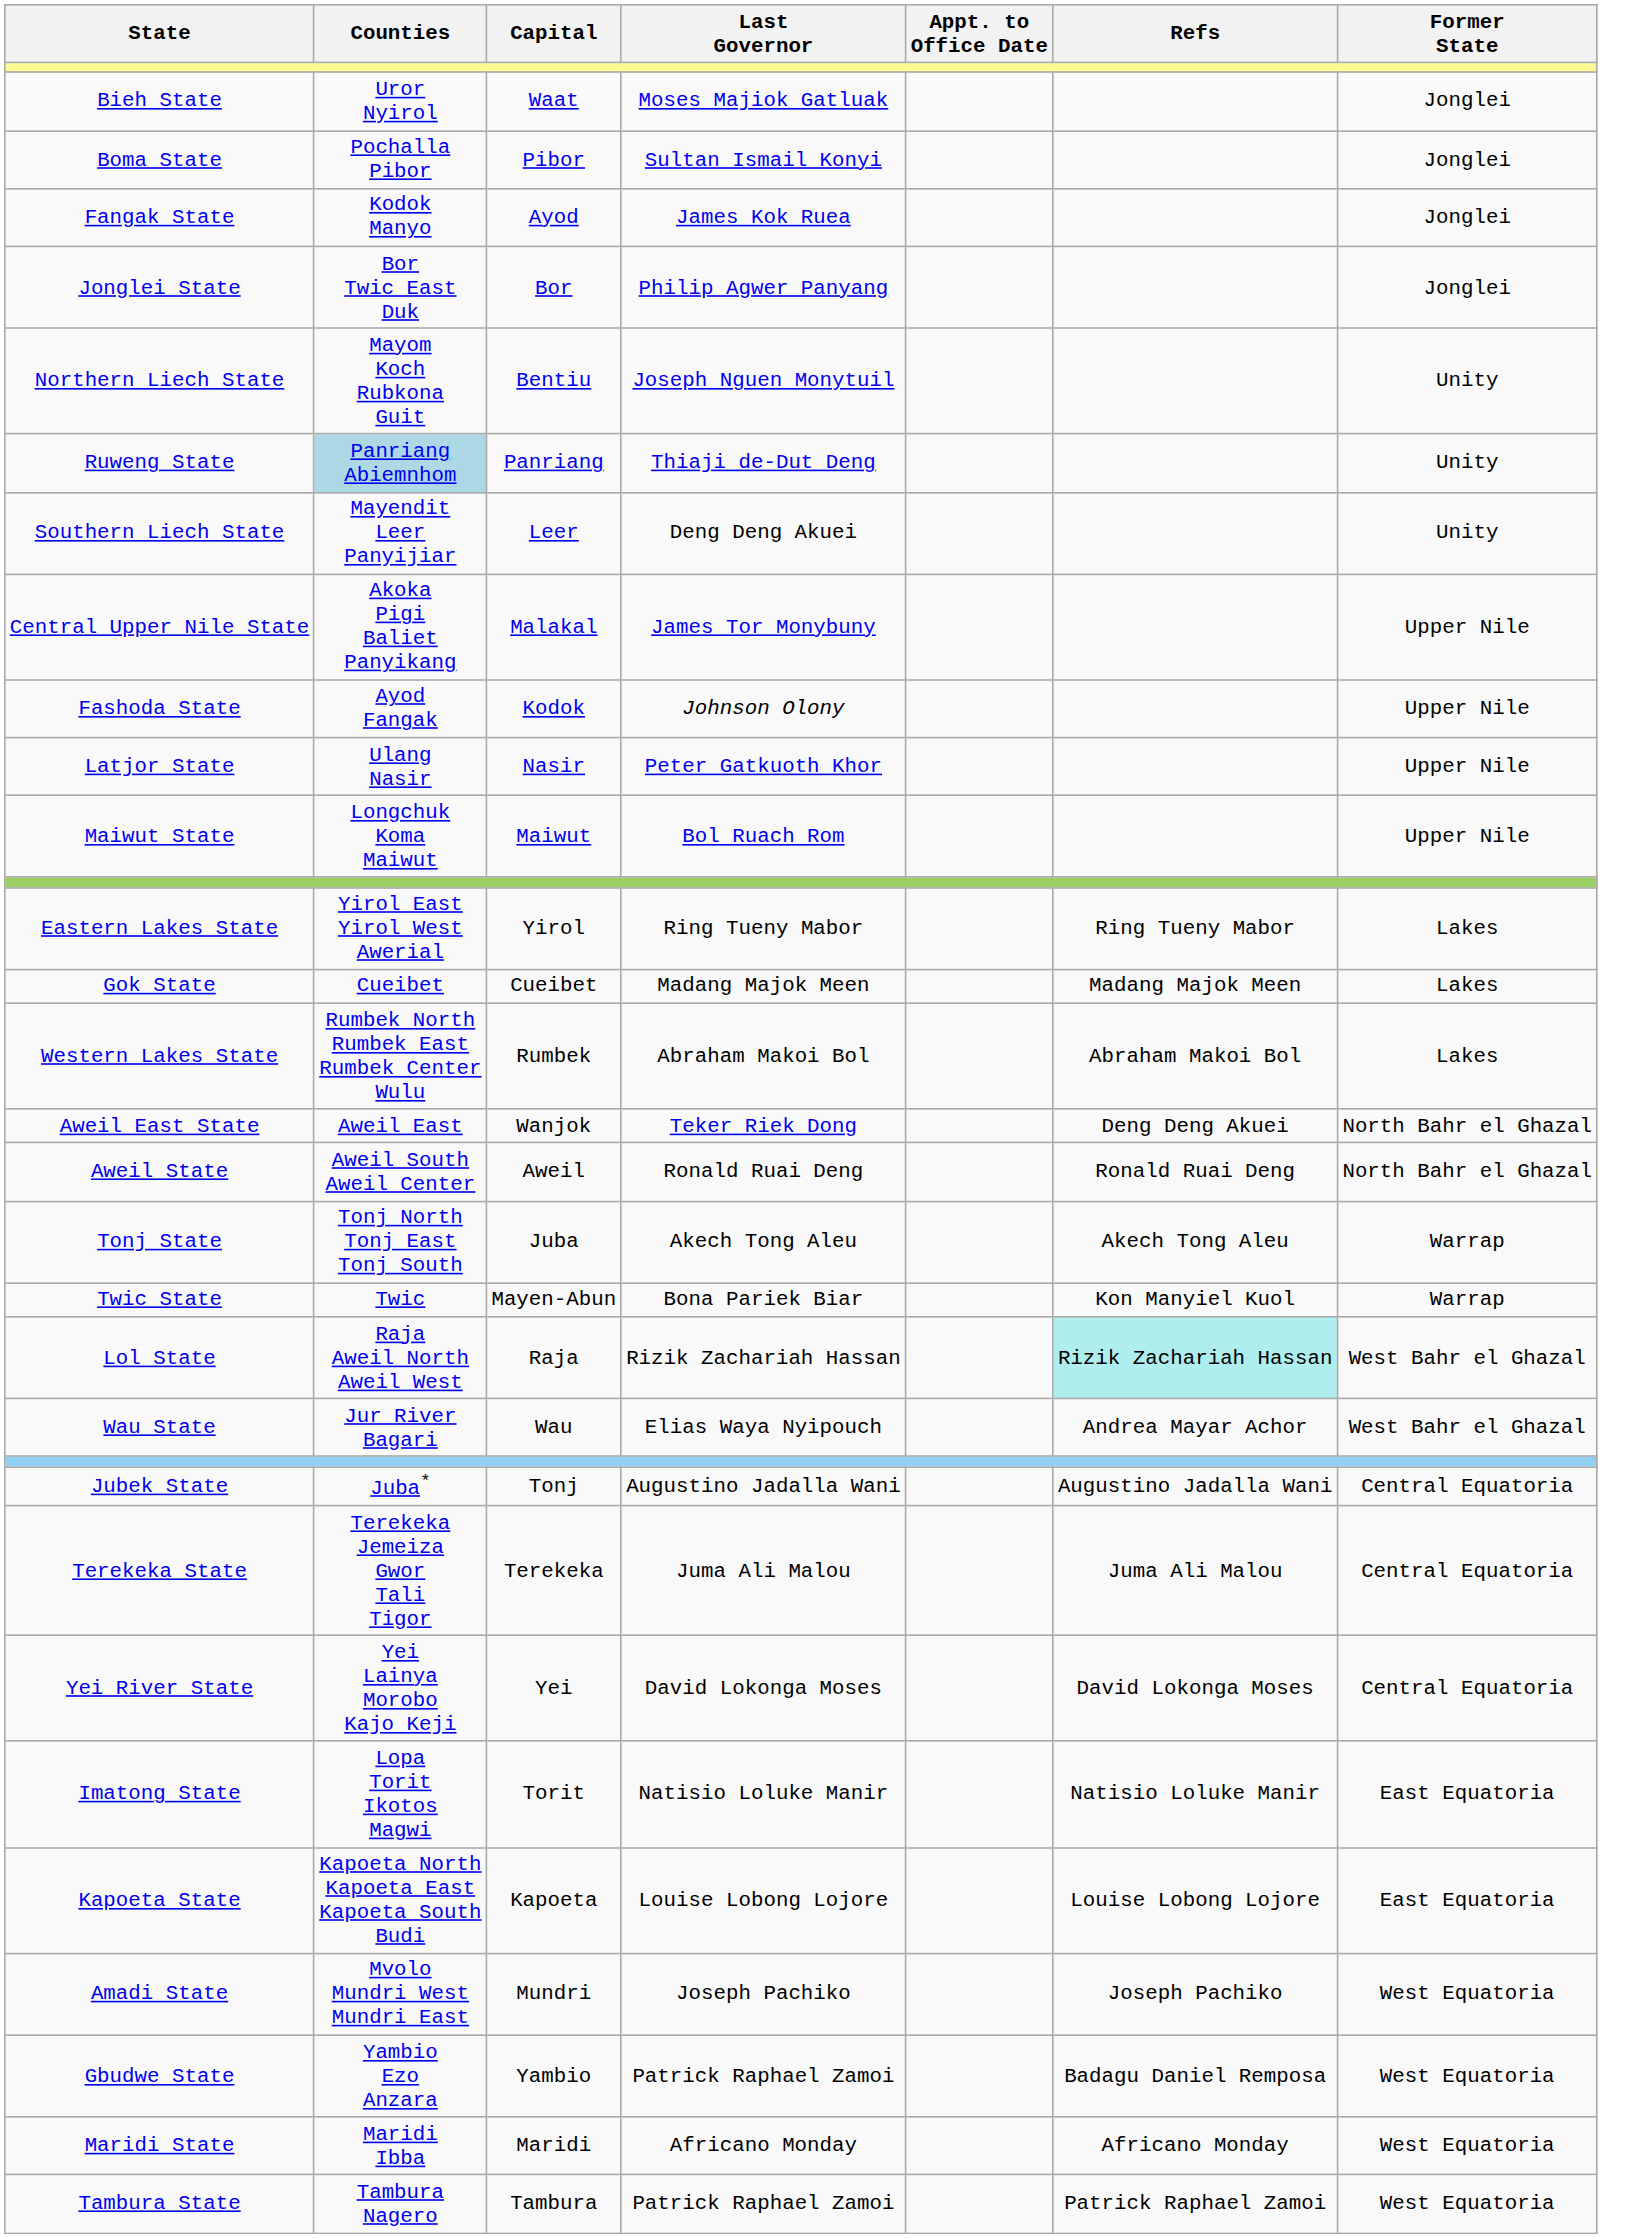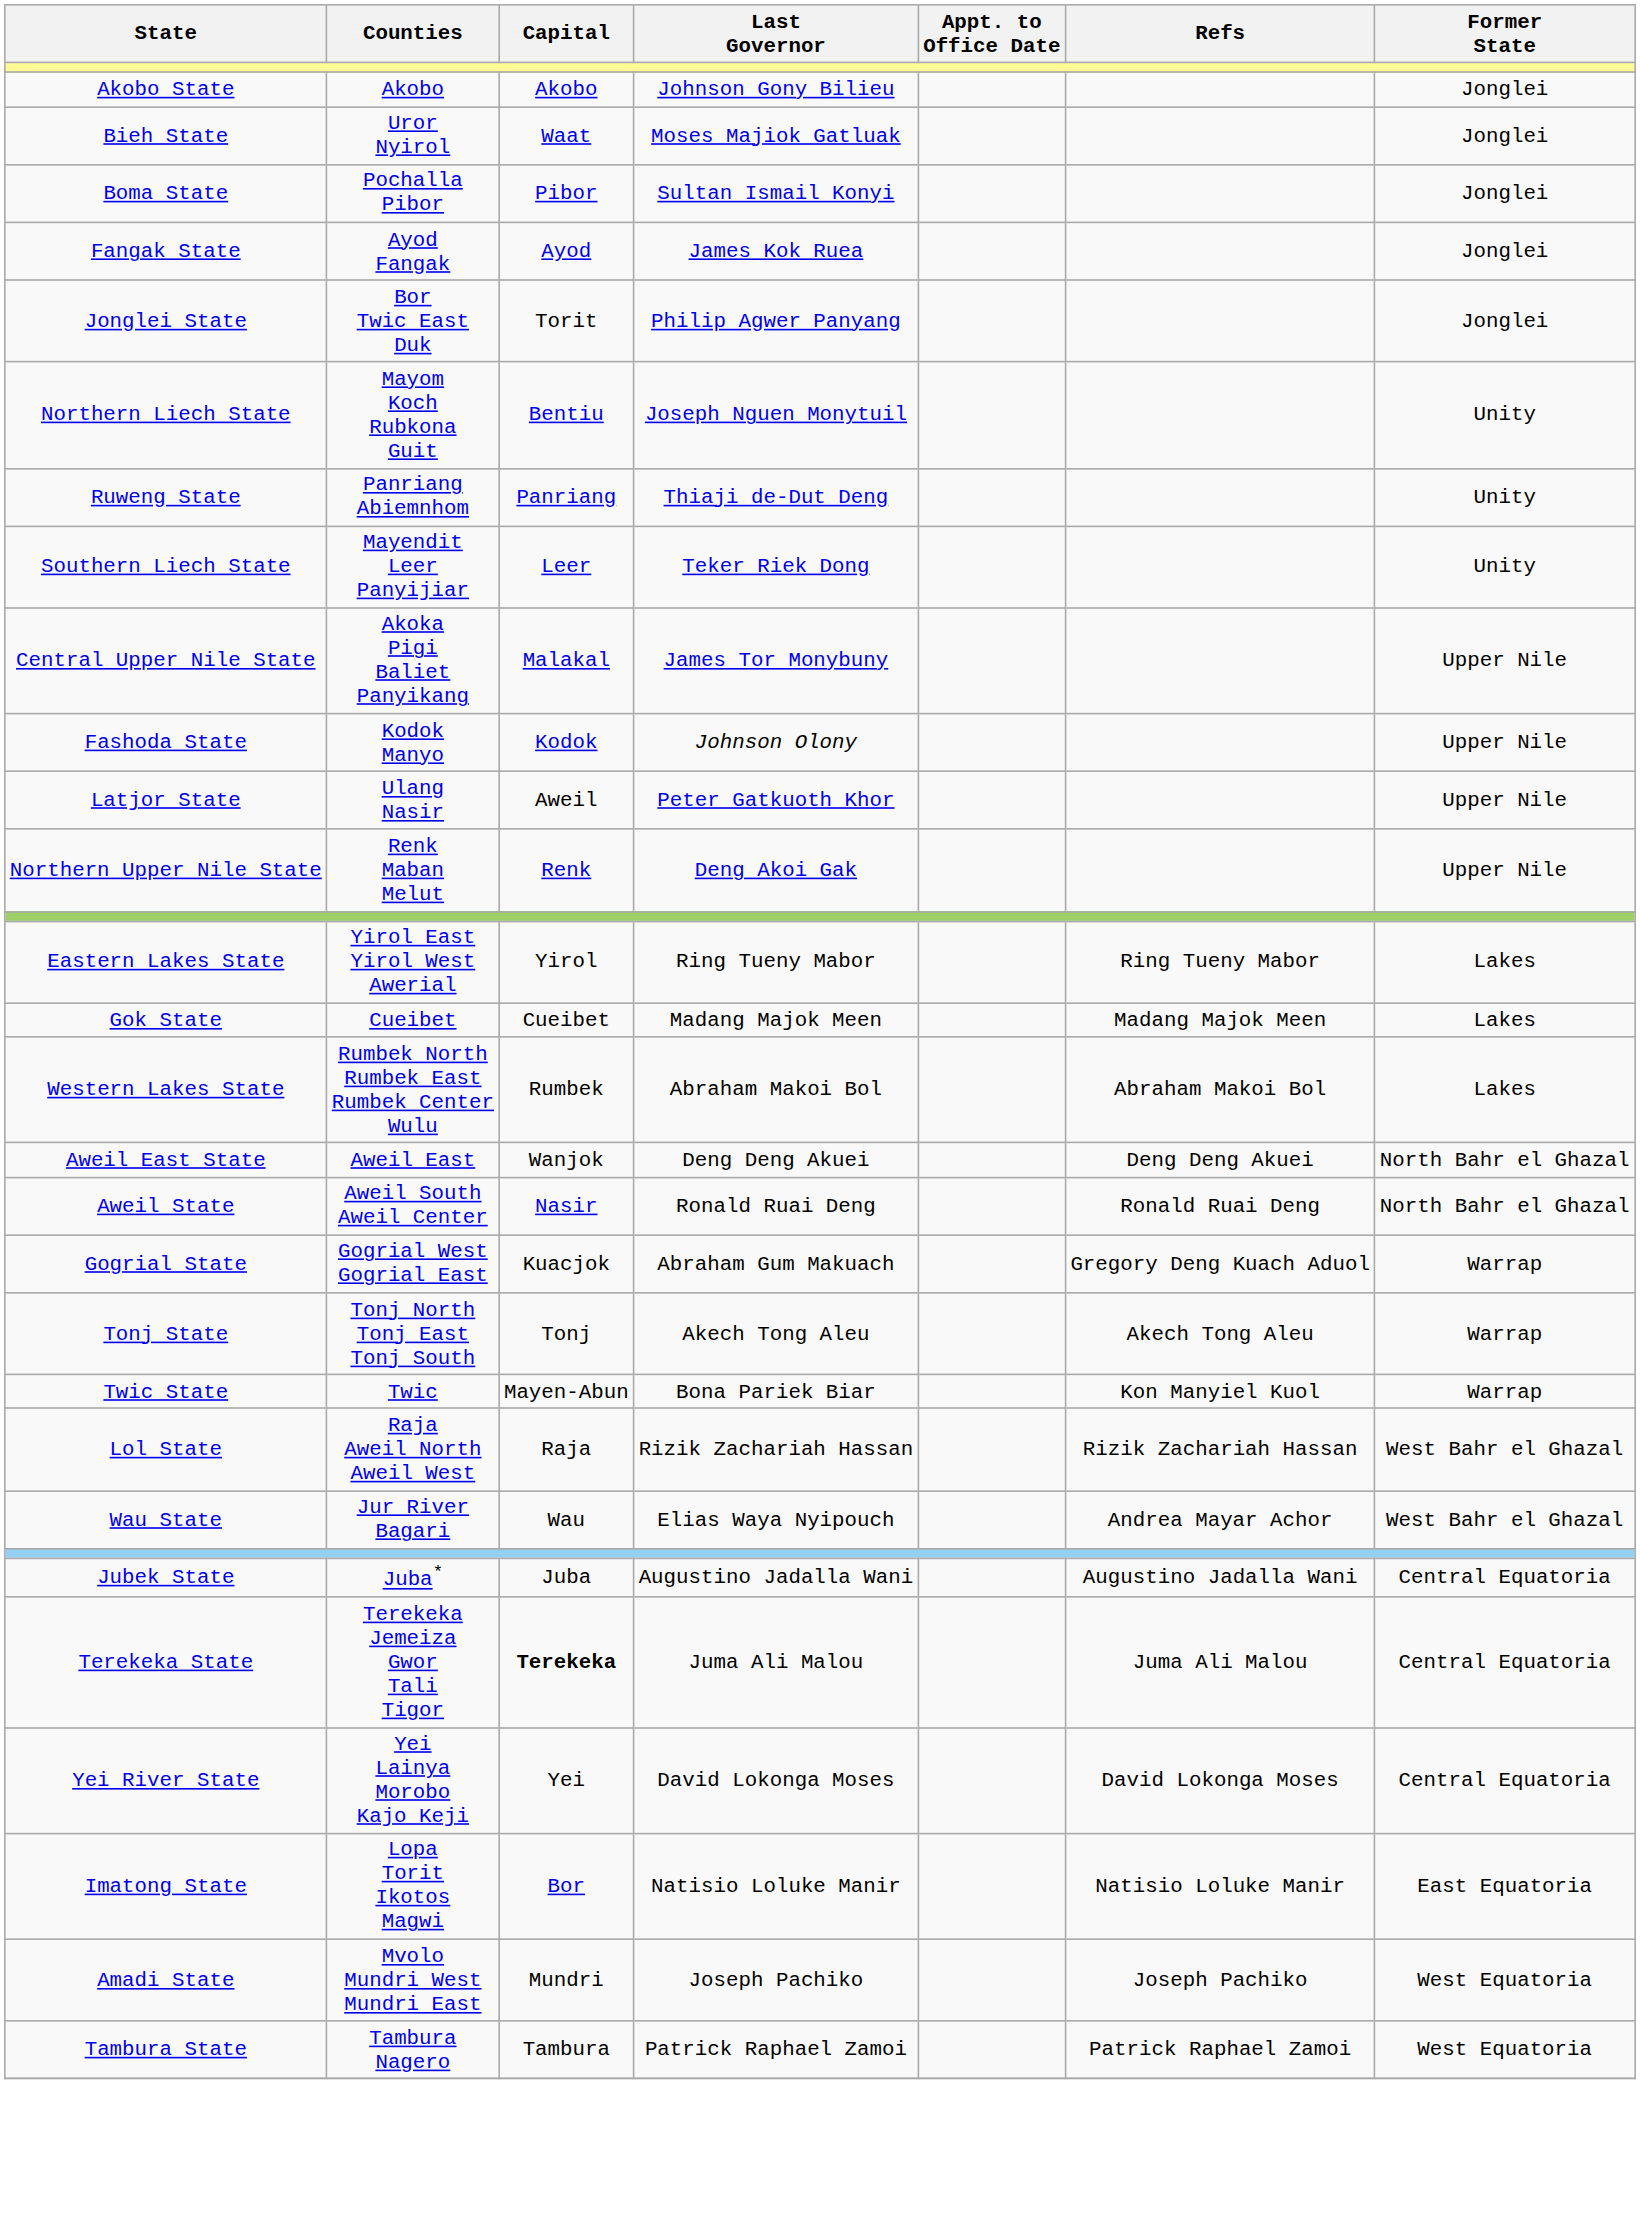+ row: Akobo State | Akobo | Akobo | Johnson Gony Bilieu | Jonglei
Fangak State | Counties: Kodok Manyo -> Ayod Fangak
Jonglei State | Capital: Bor -> Torit
Ruweng State | Counties: lightblue background -> no background
Southern Liech State | Last Governor: Deng Deng Akuei -> Teker Riek Dong
Fashoda State | Counties: Ayod Fangak -> Kodok Manyo
Latjor State | Capital: Nasir -> Aweil
- row: Maiwut State | Longchuk Koma Maiwut | Maiwut | Bol Ruach Rom | Upper Nile
+ row: Northern Upper Nile State | Renk Maban Melut | Renk | Deng Akoi Gak | Upper Nile
Aweil East State | Last Governor: Teker Riek Dong -> Deng Deng Akuei
Aweil State | Capital: Aweil -> Nasir
+ row: Gogrial State | Gogrial West Gogrial East | Kuacjok | Abraham Gum Makuach | Gregory Deng Kuach Aduol | Warrap
Tonj State | Capital: Juba -> Tonj
Lol State | Refs: paleturquoise background -> no background
Jubek State | Capital: Tonj -> Juba
Terekeka State | Capital: normal -> bold
Imatong State | Capital: Torit -> Bor
- row: Kapoeta State | Kapoeta North Kapoeta East Kapoeta South Budi | Kapoeta | Louise Lobong Lojore | Louise Lobong Lojore | East Equatoria
- row: Gbudwe State | Yambio Ezo Anzara | Yambio | Patrick Raphael Zamoi | Badagu Daniel Remposa | West Equatoria
- row: Maridi State | Maridi Ibba | Maridi | Africano Monday | Africano Monday | West Equatoria
